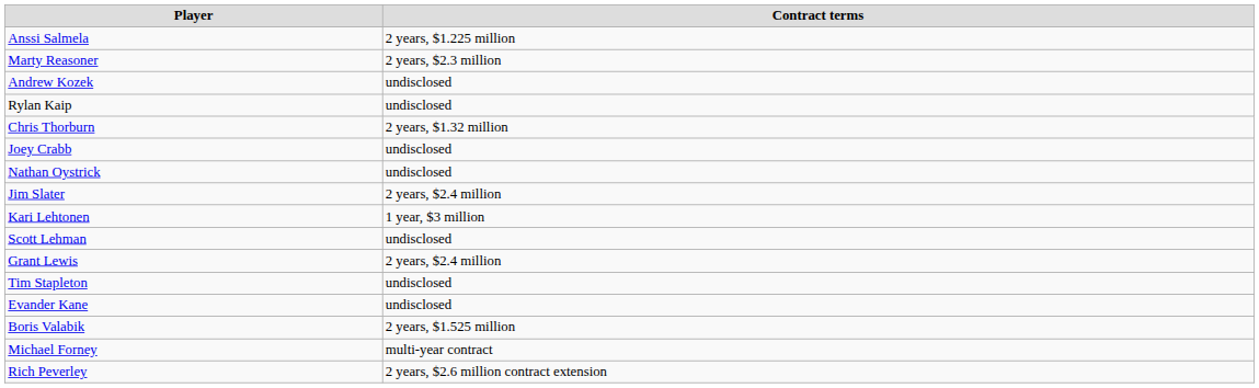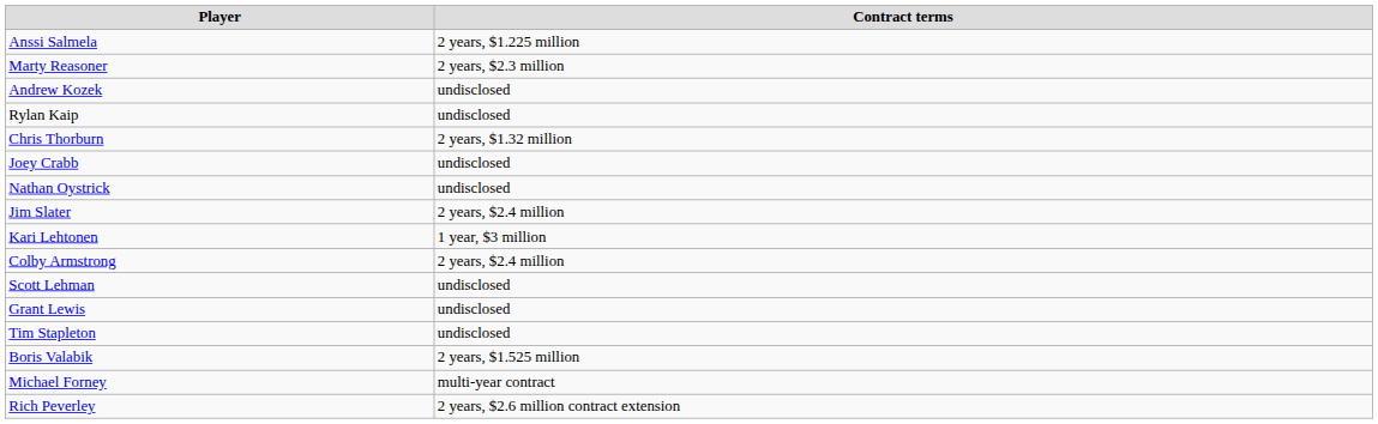+ row: Colby Armstrong | 2 years, $2.4 million
Grant Lewis | Contract terms: 2 years, $2.4 million -> undisclosed
- row: Evander Kane | undisclosed
